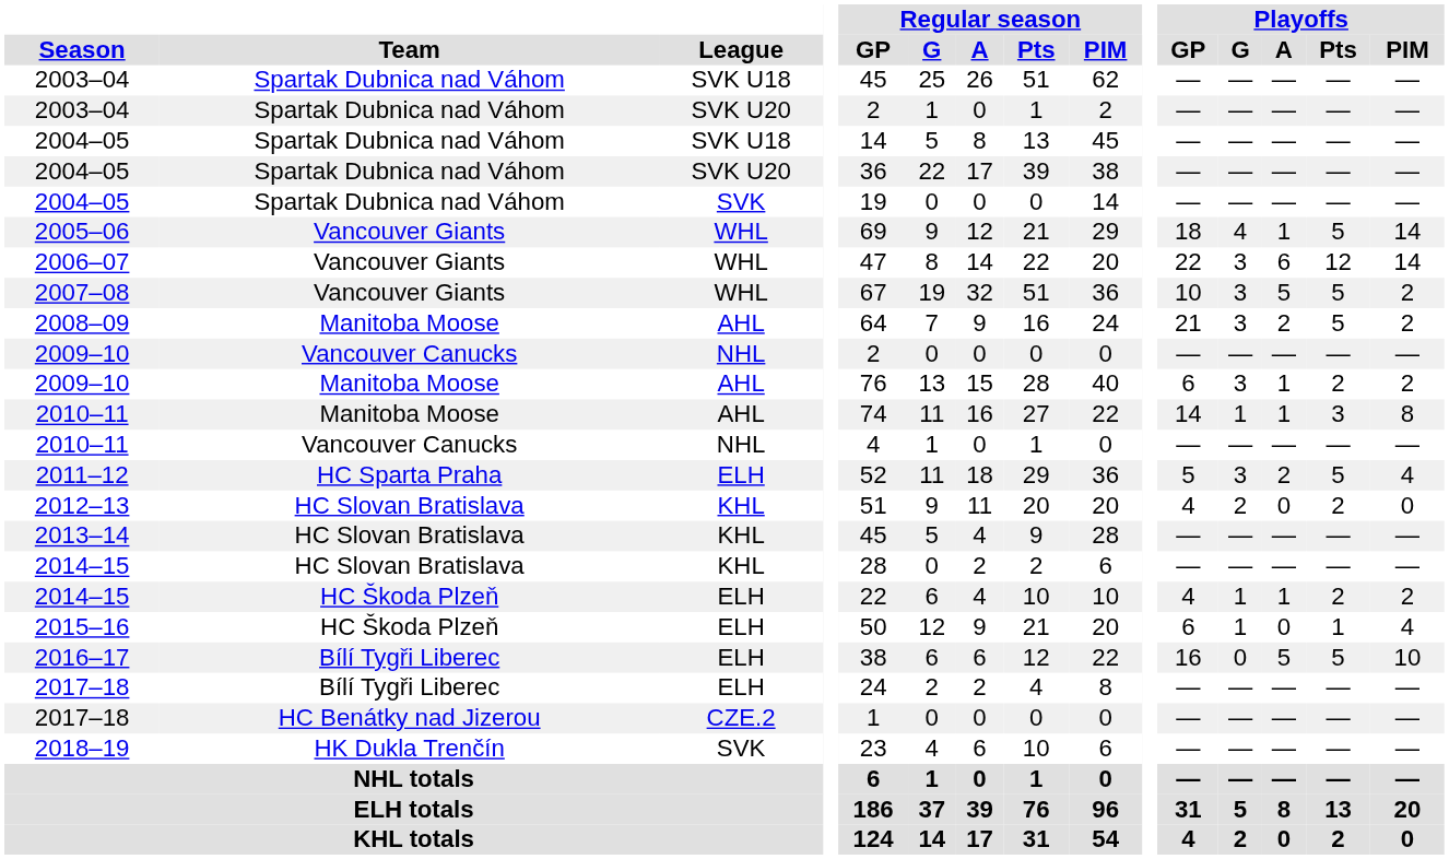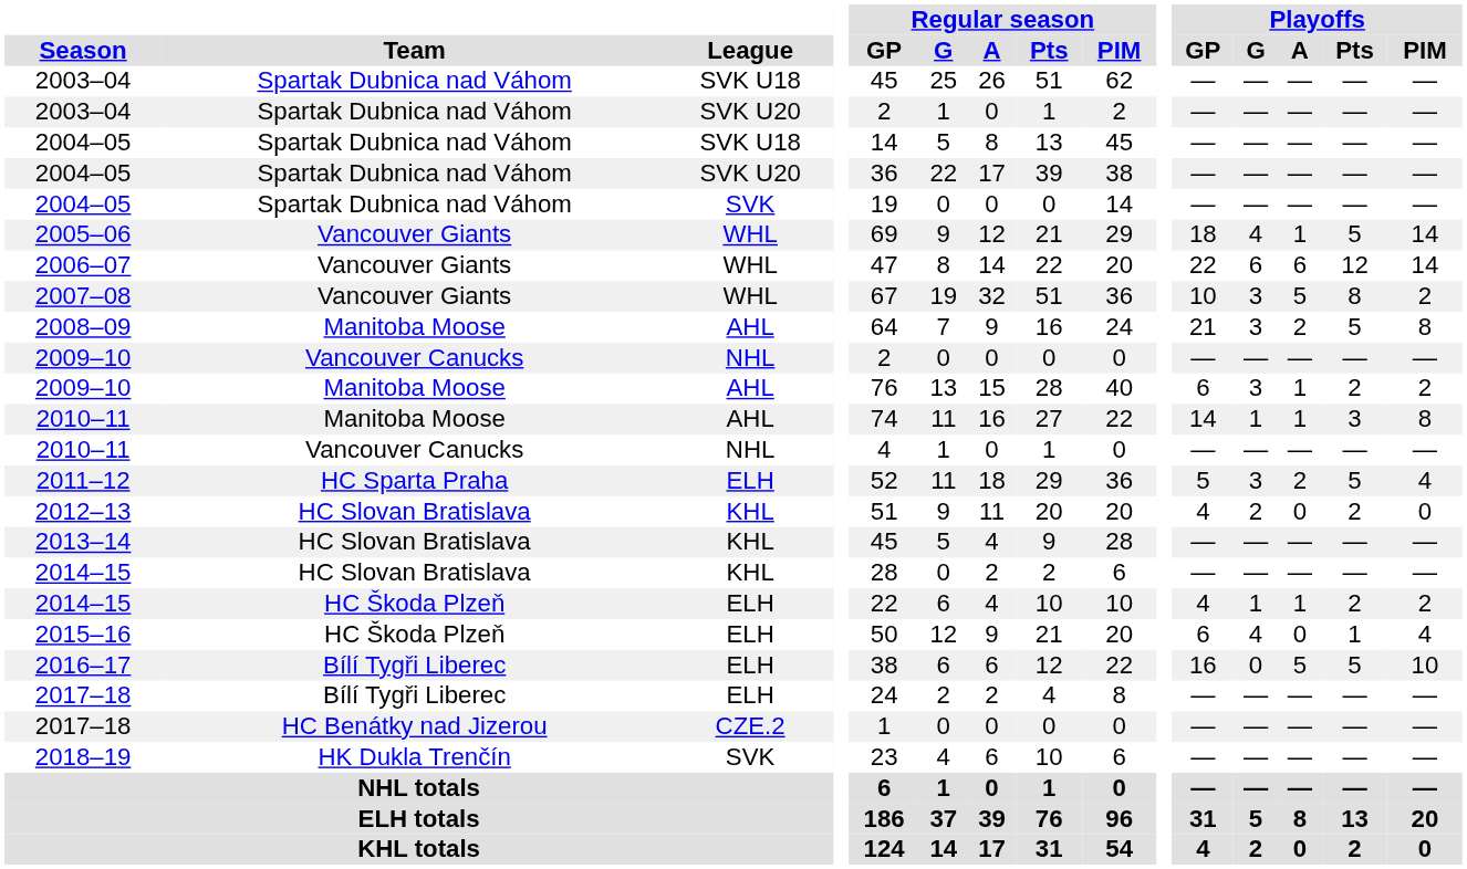2006–07 | Playoffs / G: 3 -> 6
2007–08 | Playoffs / Pts: 5 -> 8
2008–09 | Playoffs / PIM: 2 -> 8
2015–16 | Playoffs / G: 1 -> 4
